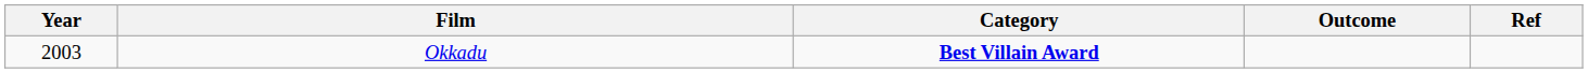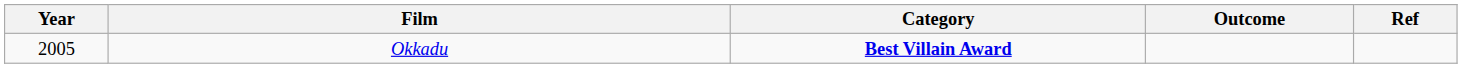Okkadu | Year: 2003 -> 2005
